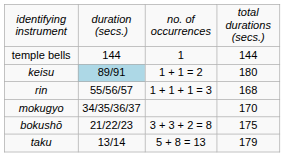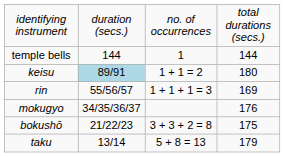rin | column 4: 168 -> 169
mokugyo | column 4: 170 -> 176
